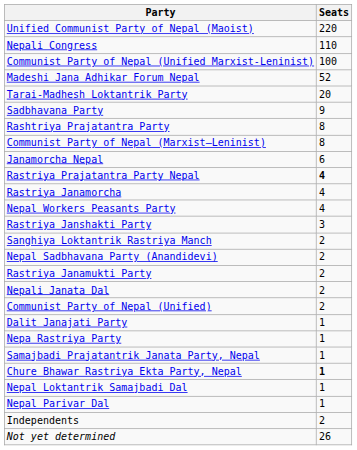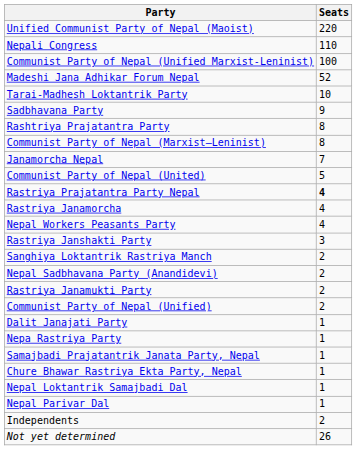Tarai-Madhesh Loktantrik Party | Seats: 20 -> 10
Janamorcha Nepal | Seats: 6 -> 7
+ row: Communist Party of Nepal (United) | 5
- row: Nepali Janata Dal | 2
Chure Bhawar Rastriya Ekta Party, Nepal | Seats: bold -> normal
